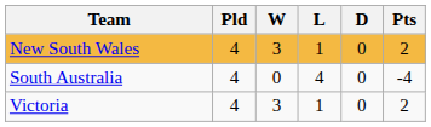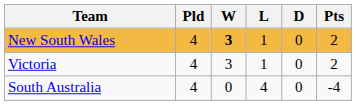New South Wales | W: normal -> bold
rows swapped: Victoria <-> South Australia
